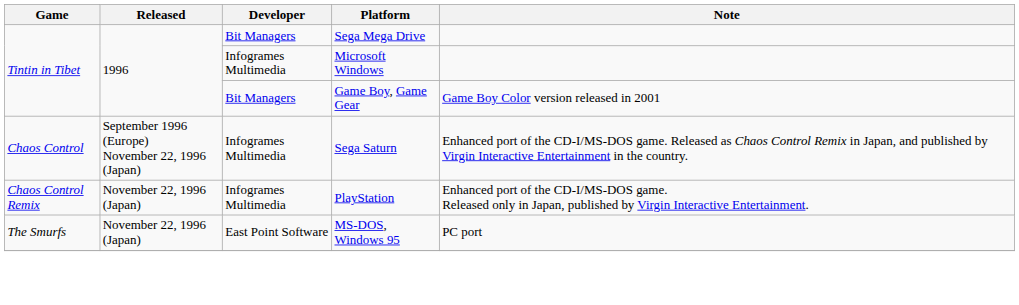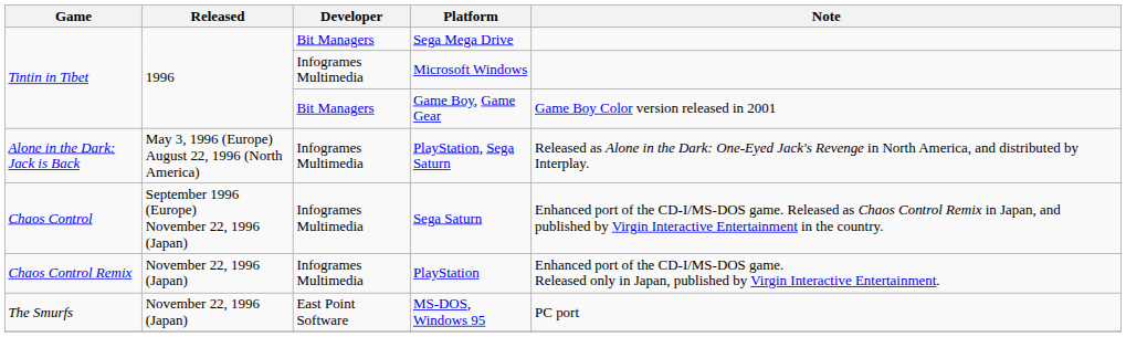+ row: Alone in the Dark: Jack is Back | May 3, 1996 (Europe) August 22, 1996 (North America) | Infogrames Multimedia | PlayStation, Sega Saturn | Released as Alone in the Dark: One-Eyed Jack's Revenge in North America, and distributed by Interplay.
